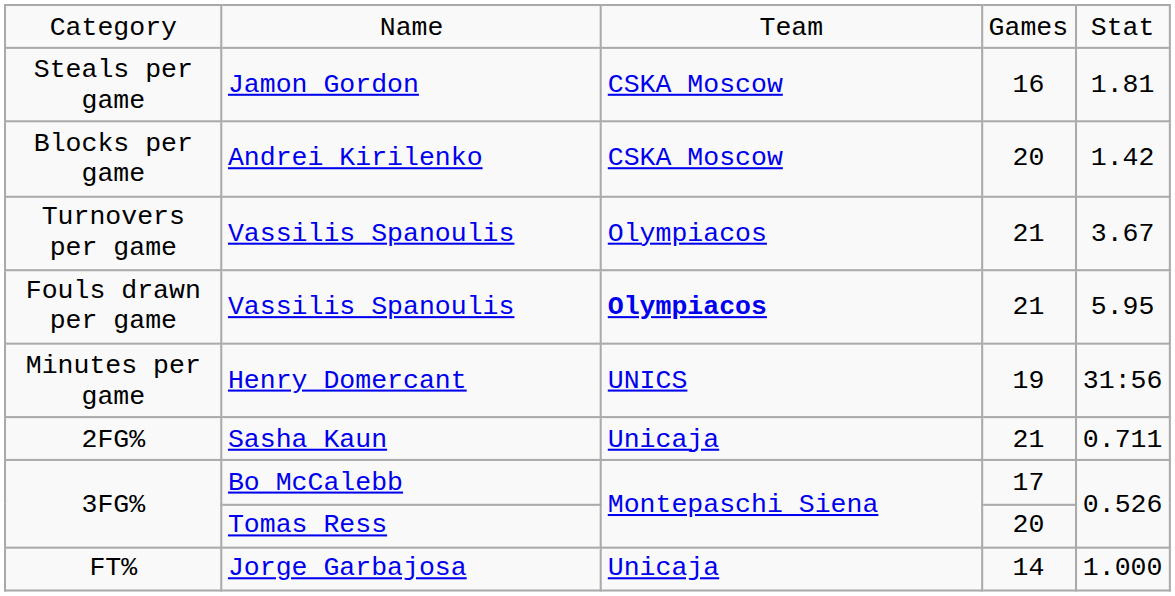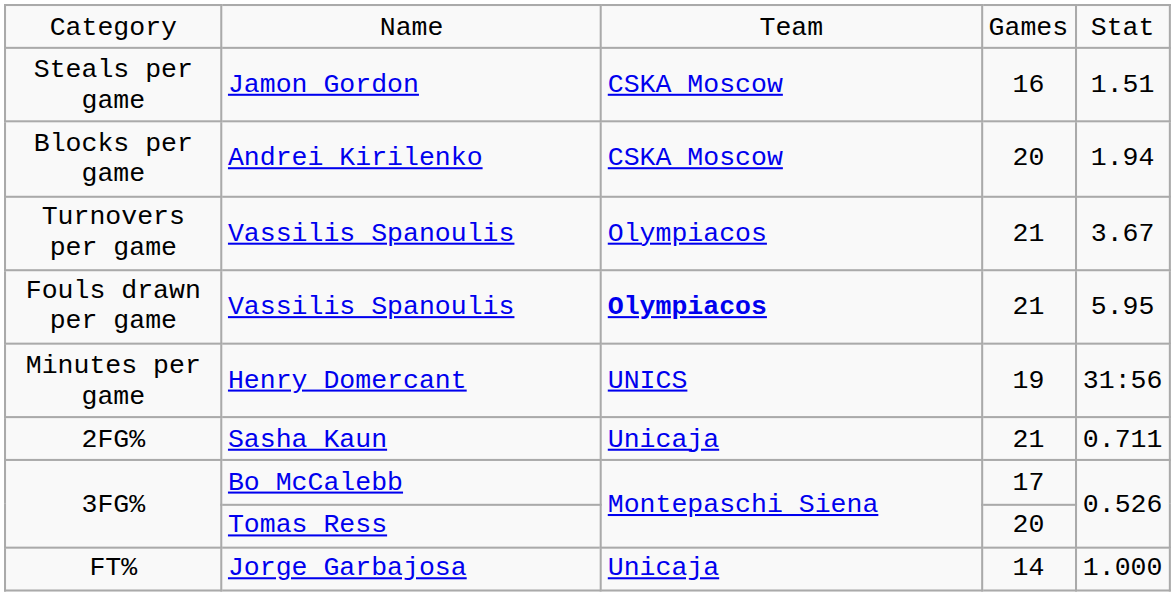Steals per game | column 5: 1.81 -> 1.51
Blocks per game | column 5: 1.42 -> 1.94
